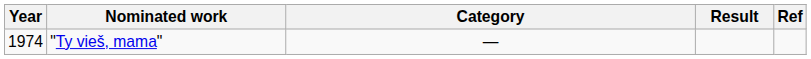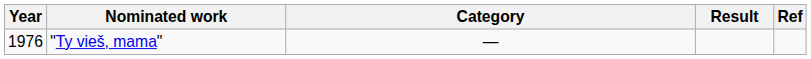"Ty vieš, mama" | Year: 1974 -> 1976
